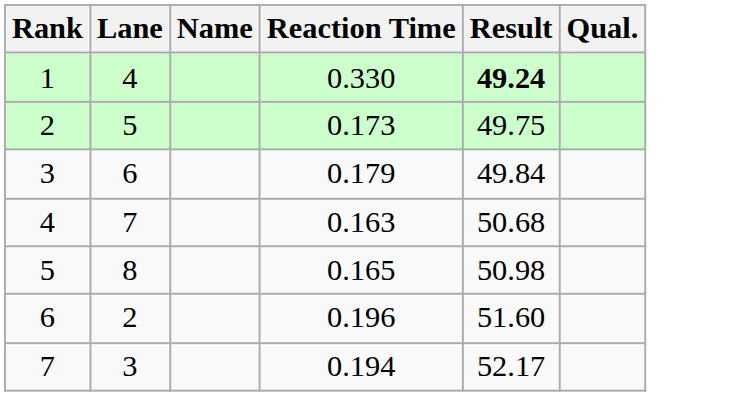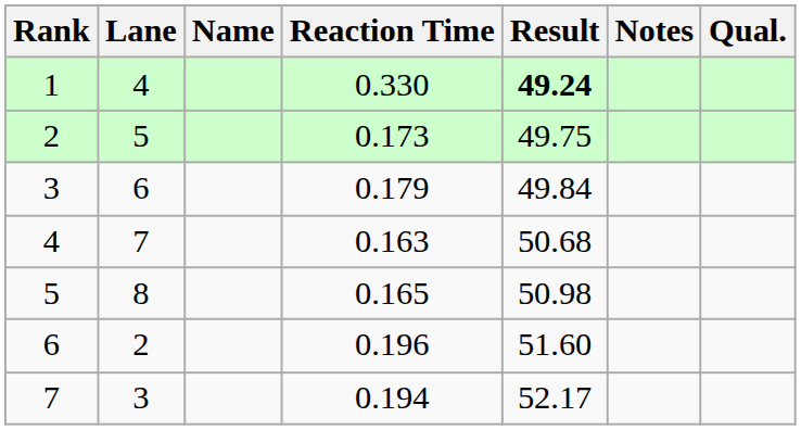+ column: Notes
